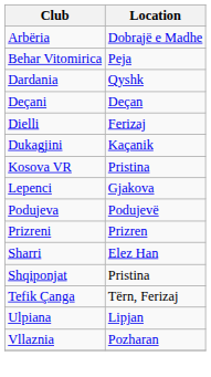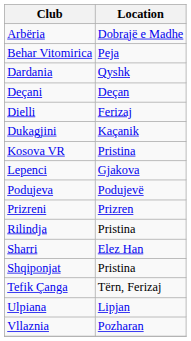+ row: Rilindja | Pristina
